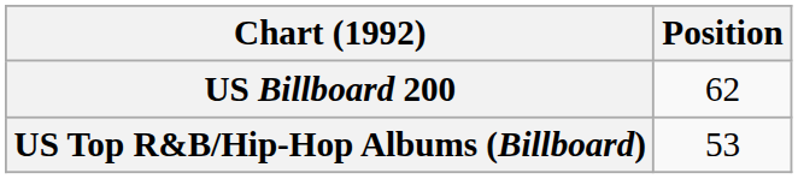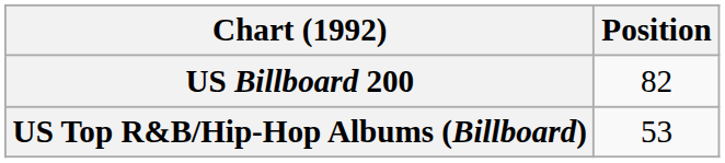US Billboard 200 | Position: 62 -> 82
